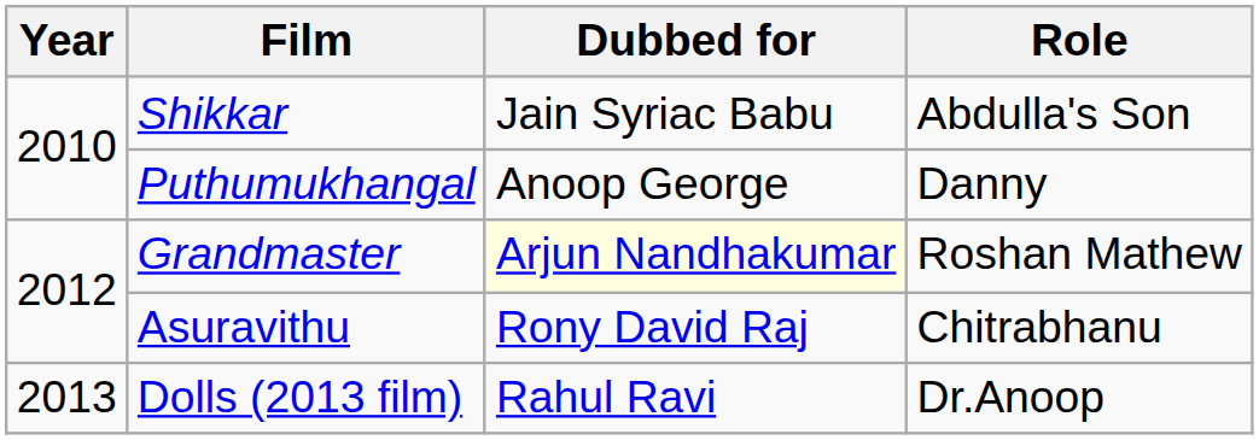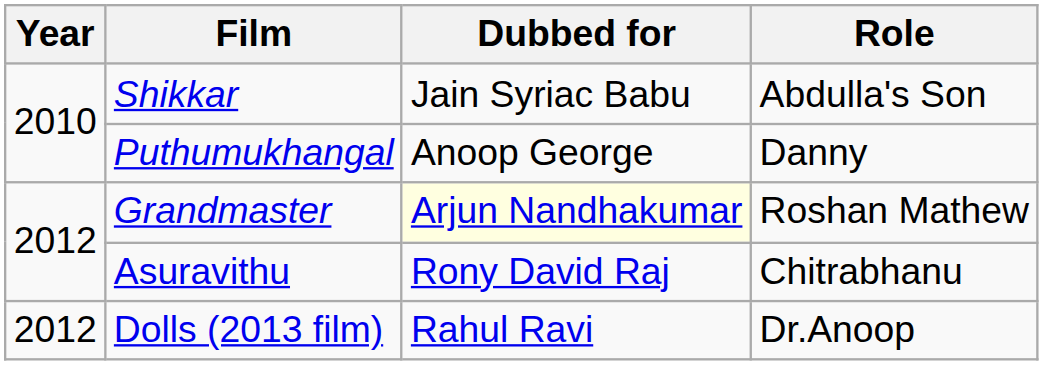Dolls (2013 film) | Year: 2013 -> 2012
